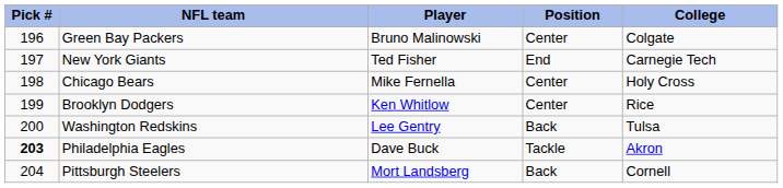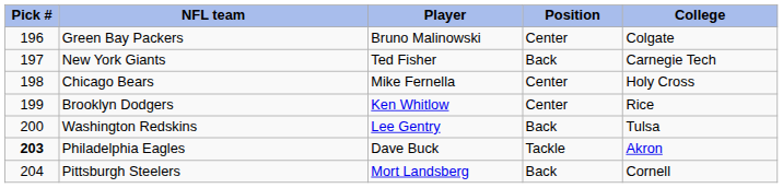New York Giants | Position: End -> Back
